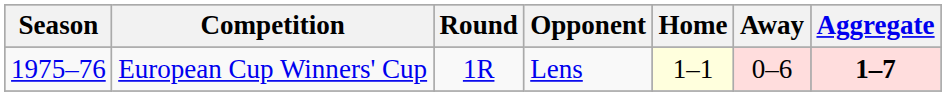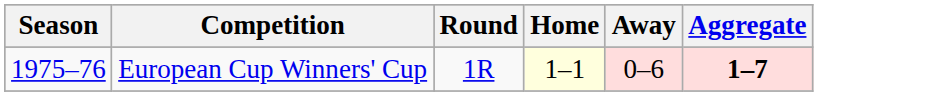- column: Opponent | Lens
